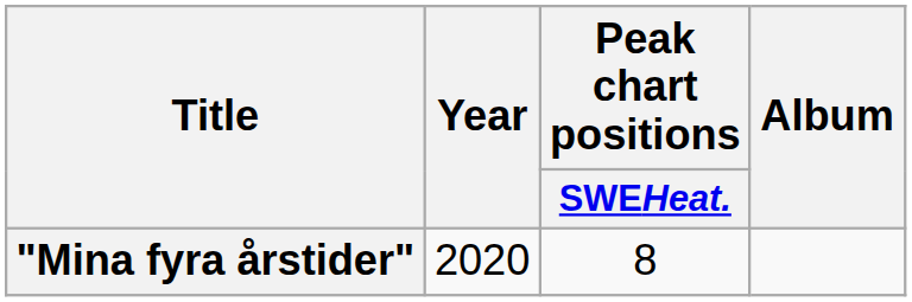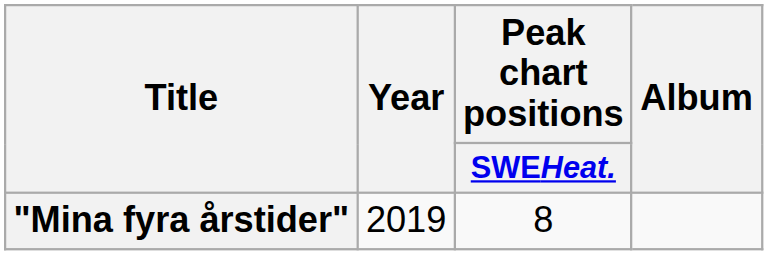"Mina fyra årstider" | Year: 2020 -> 2019
